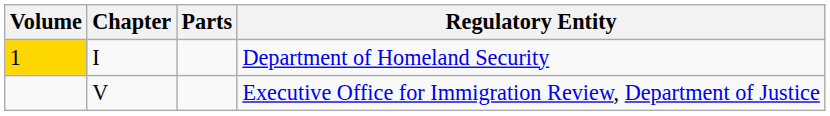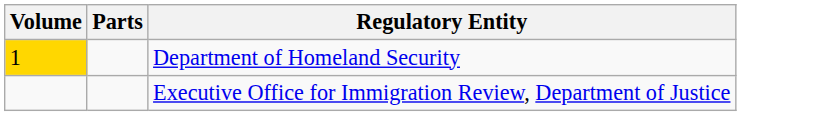- column: Chapter | I | V
